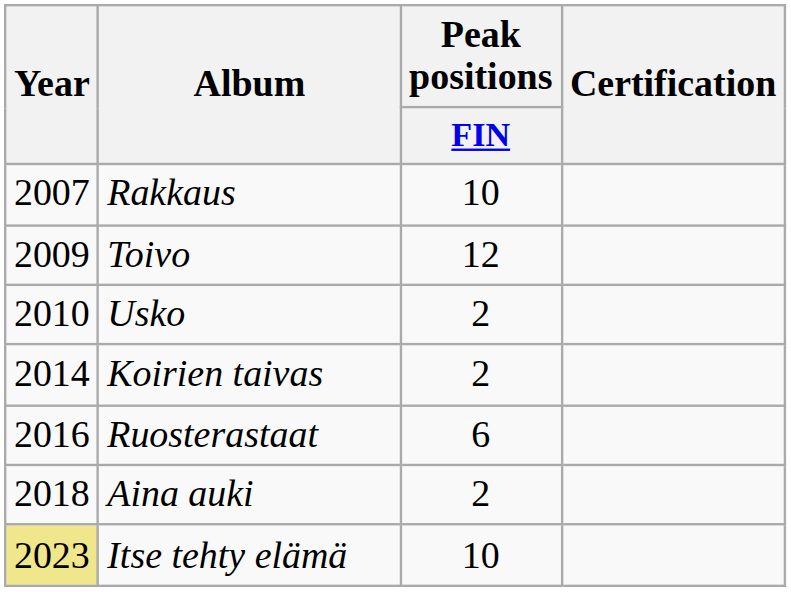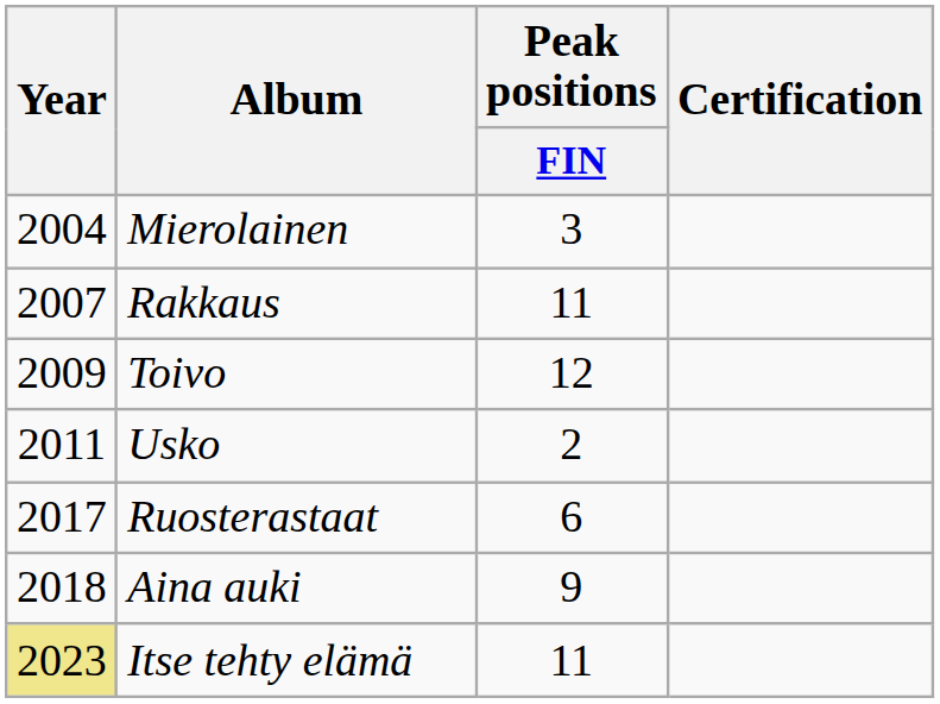+ row: 2004 | Mierolainen | 3
Rakkaus | Peak positions / FIN: 10 -> 11
Usko | Year: 2010 -> 2011
- row: 2014 | Koirien taivas | 2
Ruosterastaat | Year: 2016 -> 2017
Aina auki | Peak positions / FIN: 2 -> 9
Itse tehty elämä | Peak positions / FIN: 10 -> 11
